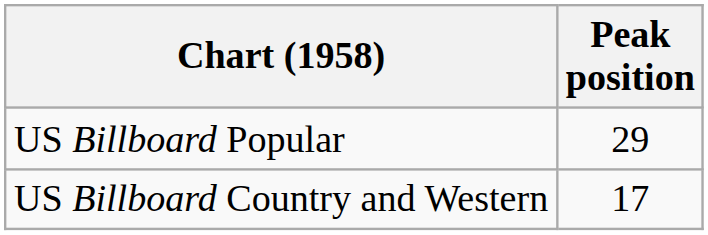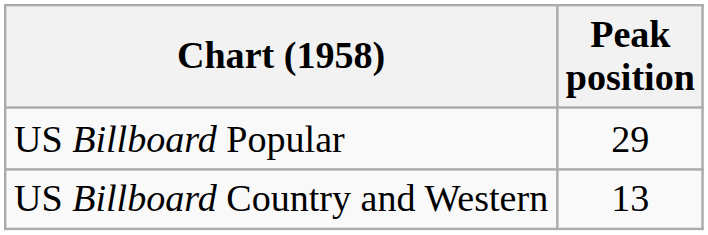US Billboard Country and Western | Peak position: 17 -> 13
